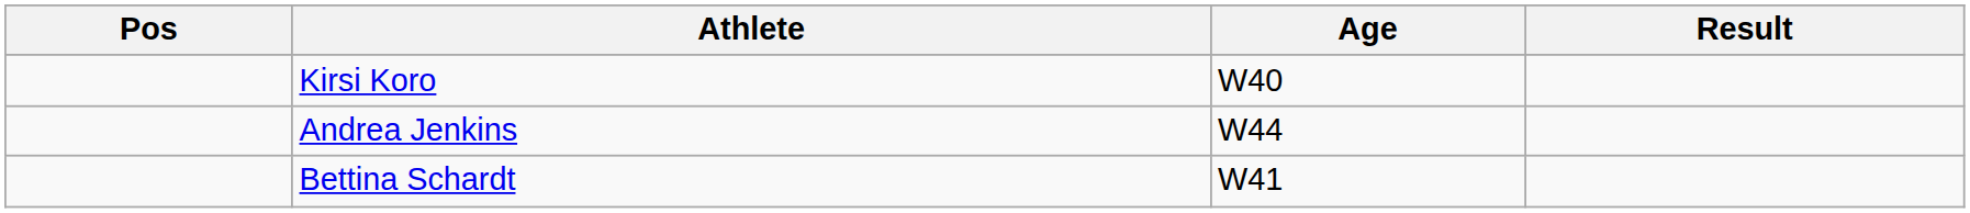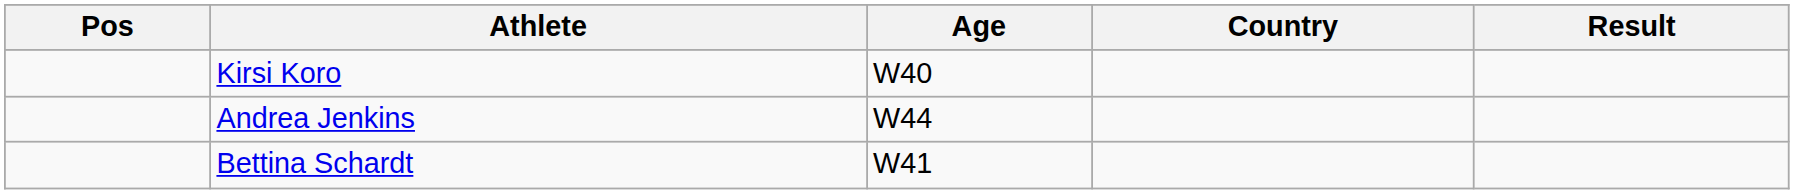+ column: Country
